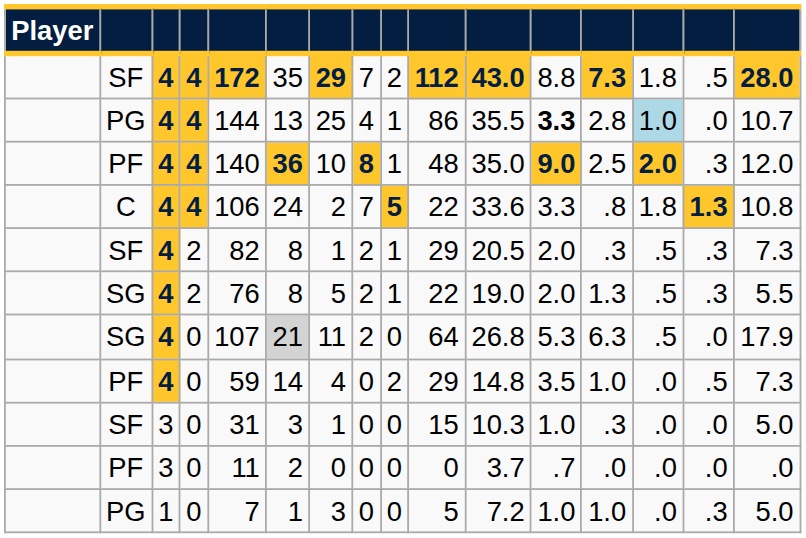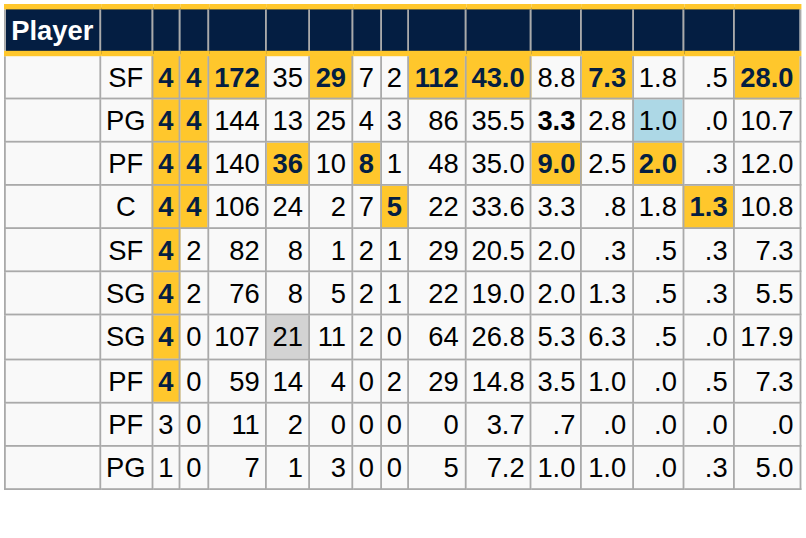PG / 4 | column 9: 1 -> 3
- row: SF | 3 | 0 | 31 | 3 | 1 | 0 | 0 | 15 | 10.3 | 1.0 | .3 | .0 | .0 | 5.0
